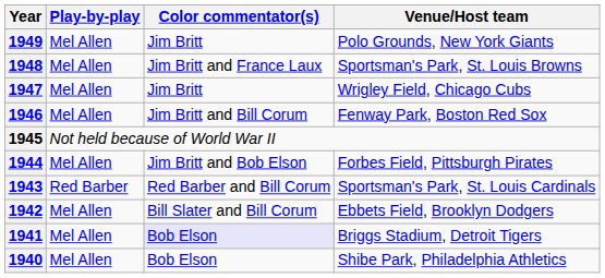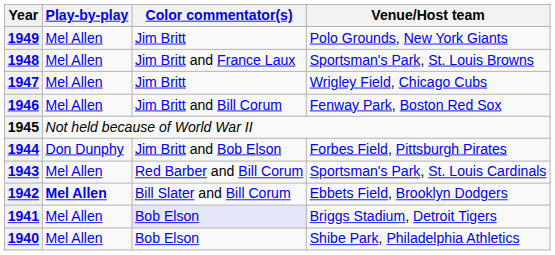1944 | Play-by-play: Mel Allen -> Don Dunphy
1943 | Play-by-play: Red Barber -> Mel Allen
1942 | Play-by-play: normal -> bold
